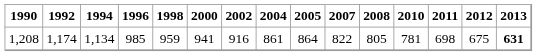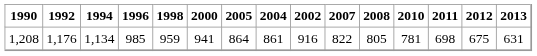columns swapped: 2002 <-> 2005
1,208 | 1992: 1,174 -> 1,176
1,208 | 2013: bold -> normal
